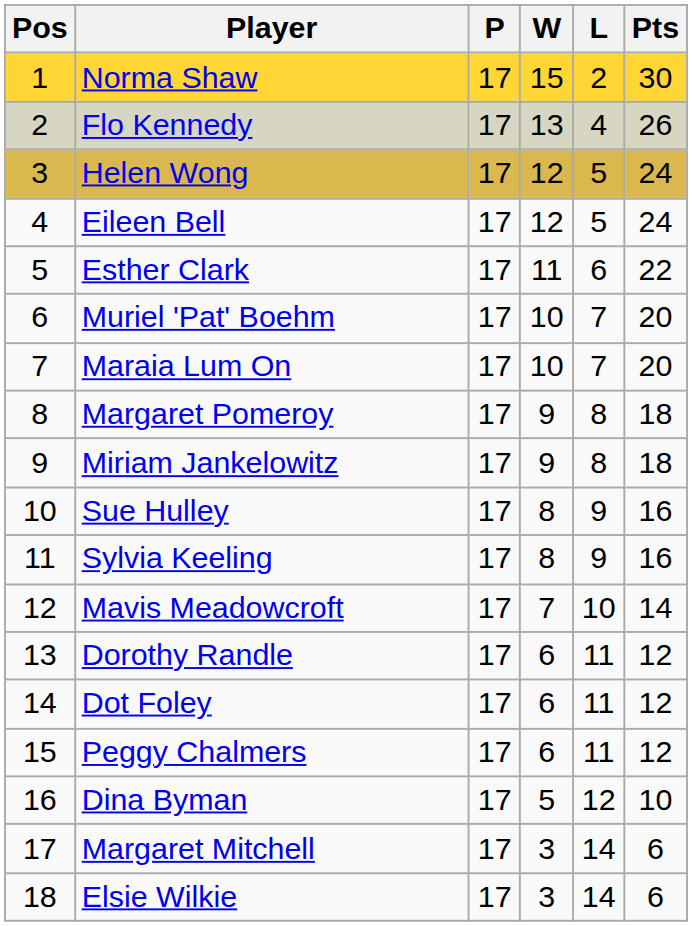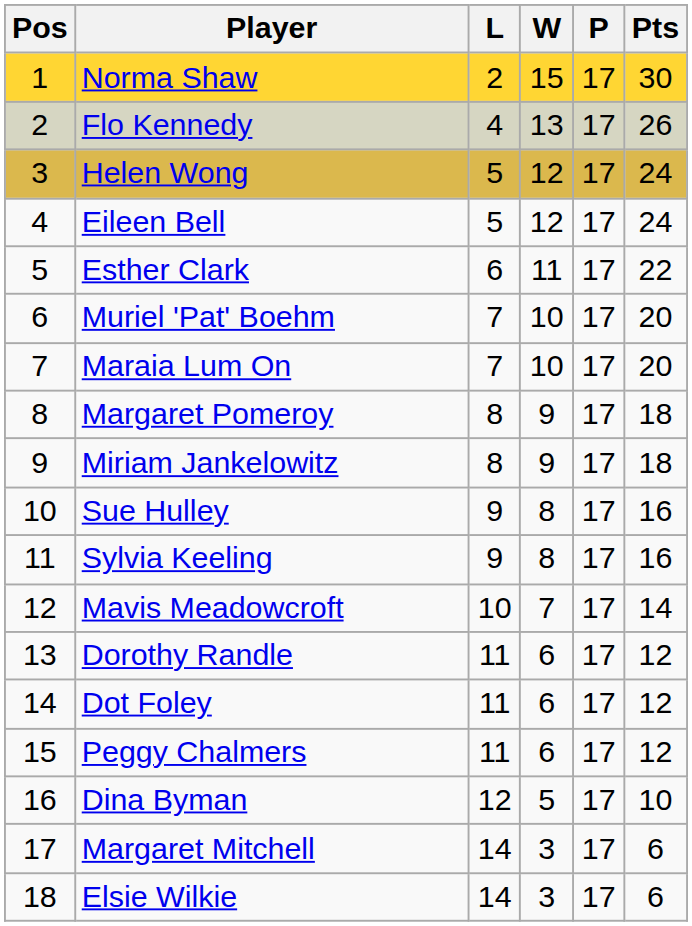columns swapped: P <-> L
